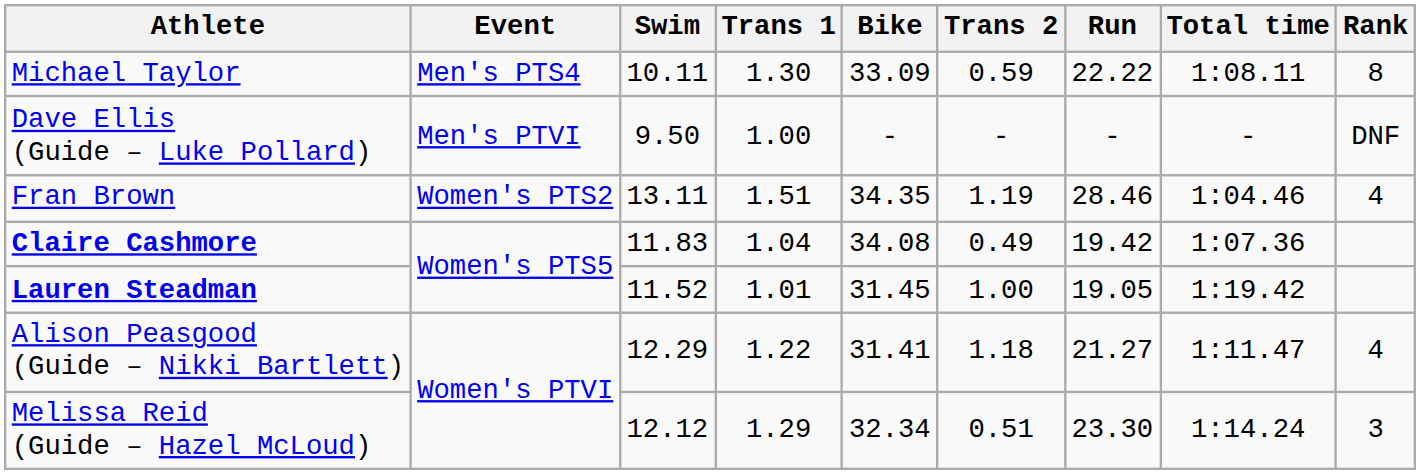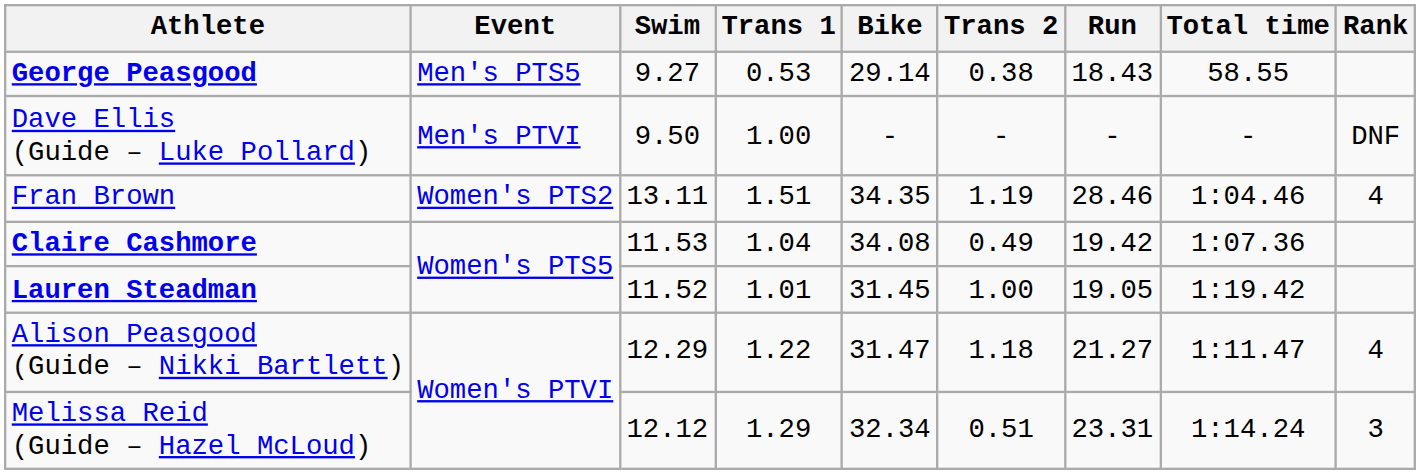- row: Michael Taylor | Men's PTS4 | 10.11 | 1.30 | 33.09 | 0.59 | 22.22 | 1:08.11 | 8
+ row: George Peasgood | Men's PTS5 | 9.27 | 0.53 | 29.14 | 0.38 | 18.43 | 58.55
Claire Cashmore | Swim: 11.83 -> 11.53
Alison Peasgood (Guide – Nikki Bartlett) | Bike: 31.41 -> 31.47
Melissa Reid (Guide – Hazel McLoud) | Run: 23.30 -> 23.31
